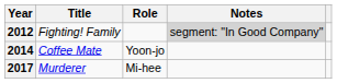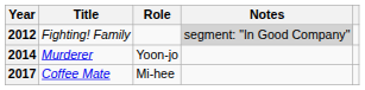2014 | Title: Coffee Mate -> Murderer
2017 | Title: Murderer -> Coffee Mate
